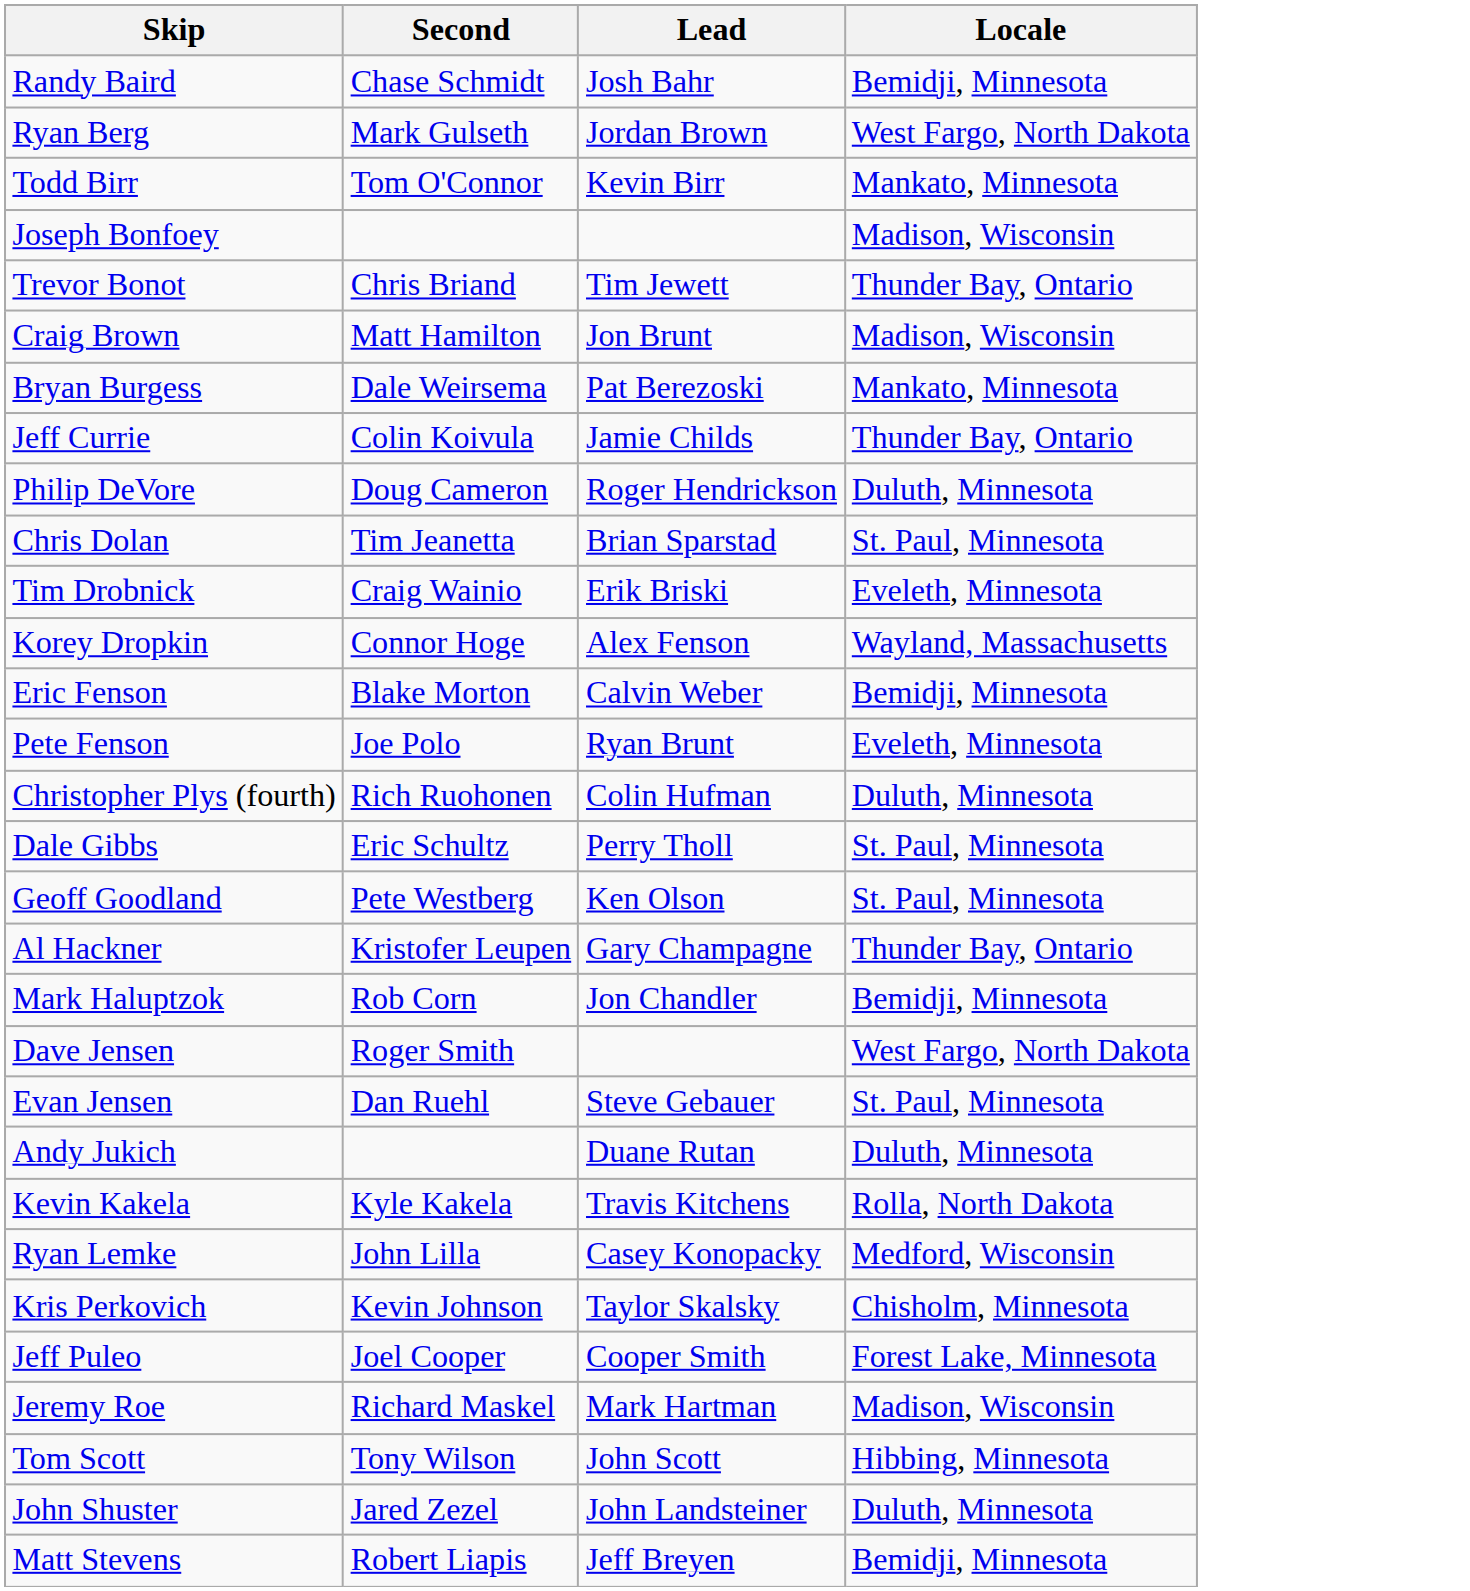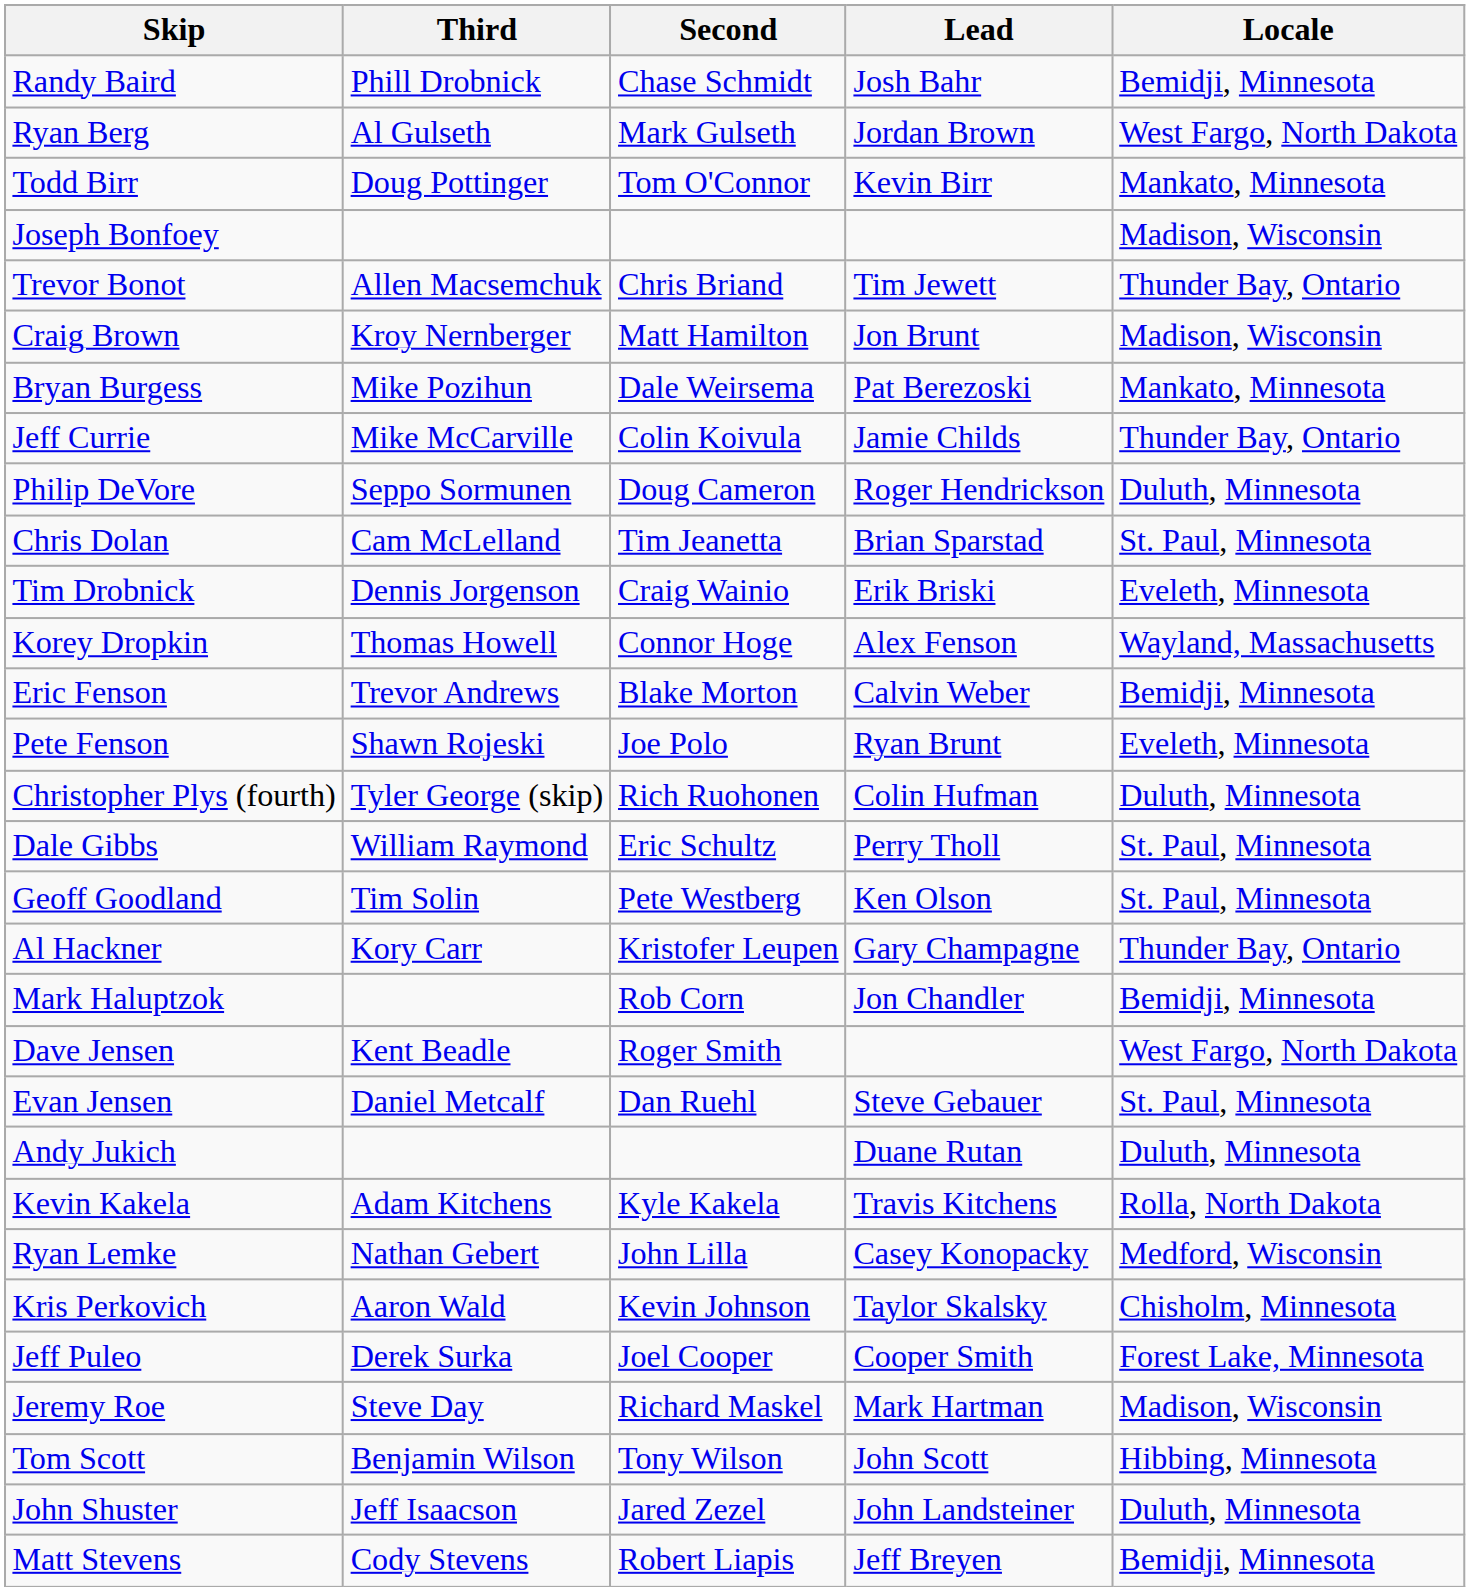+ column: Third | Phill Drobnick | Al Gulseth | Doug Pottinger | Allen Macsemchuk | Kroy Nernberger | Mike Pozihun | Mike McCarville | Seppo Sormunen | Cam McLelland | Dennis Jorgenson | Thomas Howell | Trevor Andrews | Shawn Rojeski | Tyler George (skip) | William Raymond | Tim Solin | Kory Carr | Kent Beadle | Daniel Metcalf | Adam Kitchens | Nathan Gebert | Aaron Wald | Derek Surka | Steve Day | Benjamin Wilson | Jeff Isaacson | Cody Stevens
